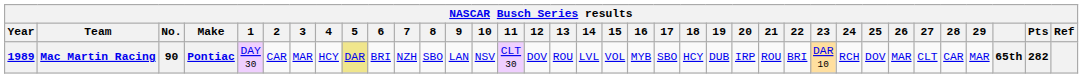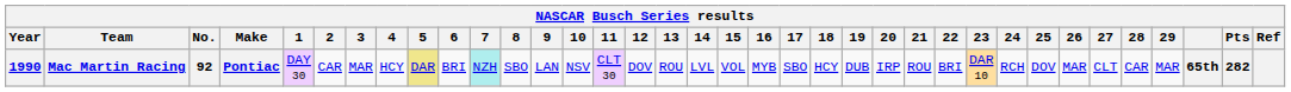Mac Martin Racing | Year: 1989 -> 1990
Mac Martin Racing | No.: 90 -> 92
Mac Martin Racing | 7: no background -> paleturquoise background
